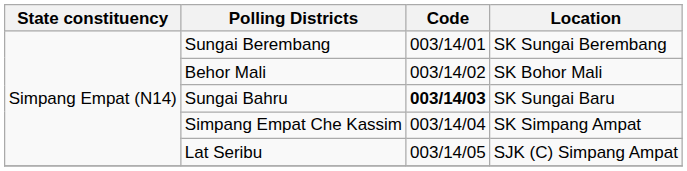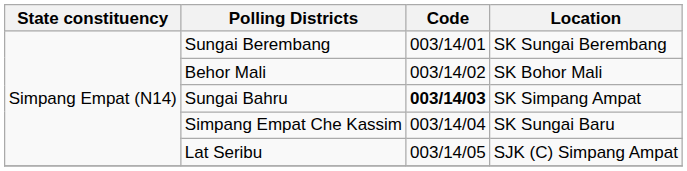Sungai Bahru | Location: SK Sungai Baru -> SK Simpang Ampat
Simpang Empat Che Kassim | Location: SK Simpang Ampat -> SK Sungai Baru
